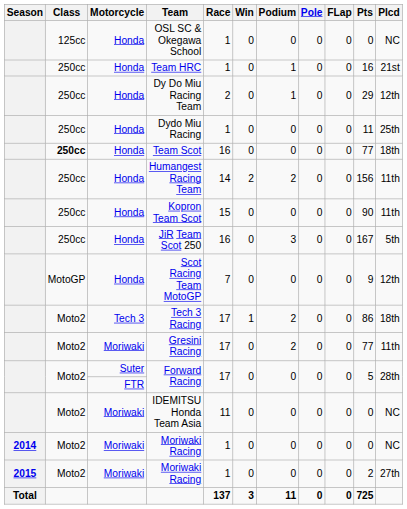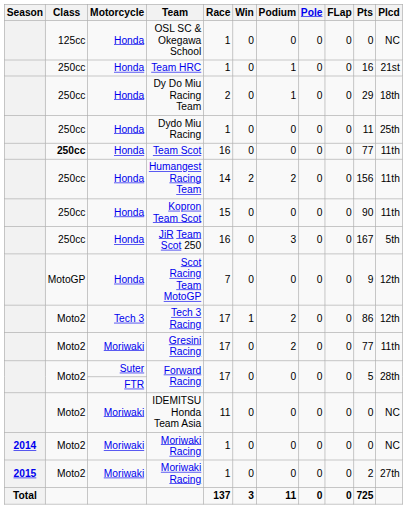Dy Do Miu Racing Team | Plcd: 12th -> 18th
Team Scot | Plcd: 18th -> 11th
Tech 3 Racing | Plcd: 18th -> 12th
